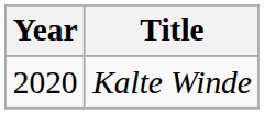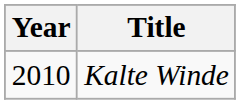Kalte Winde | Year: 2020 -> 2010
